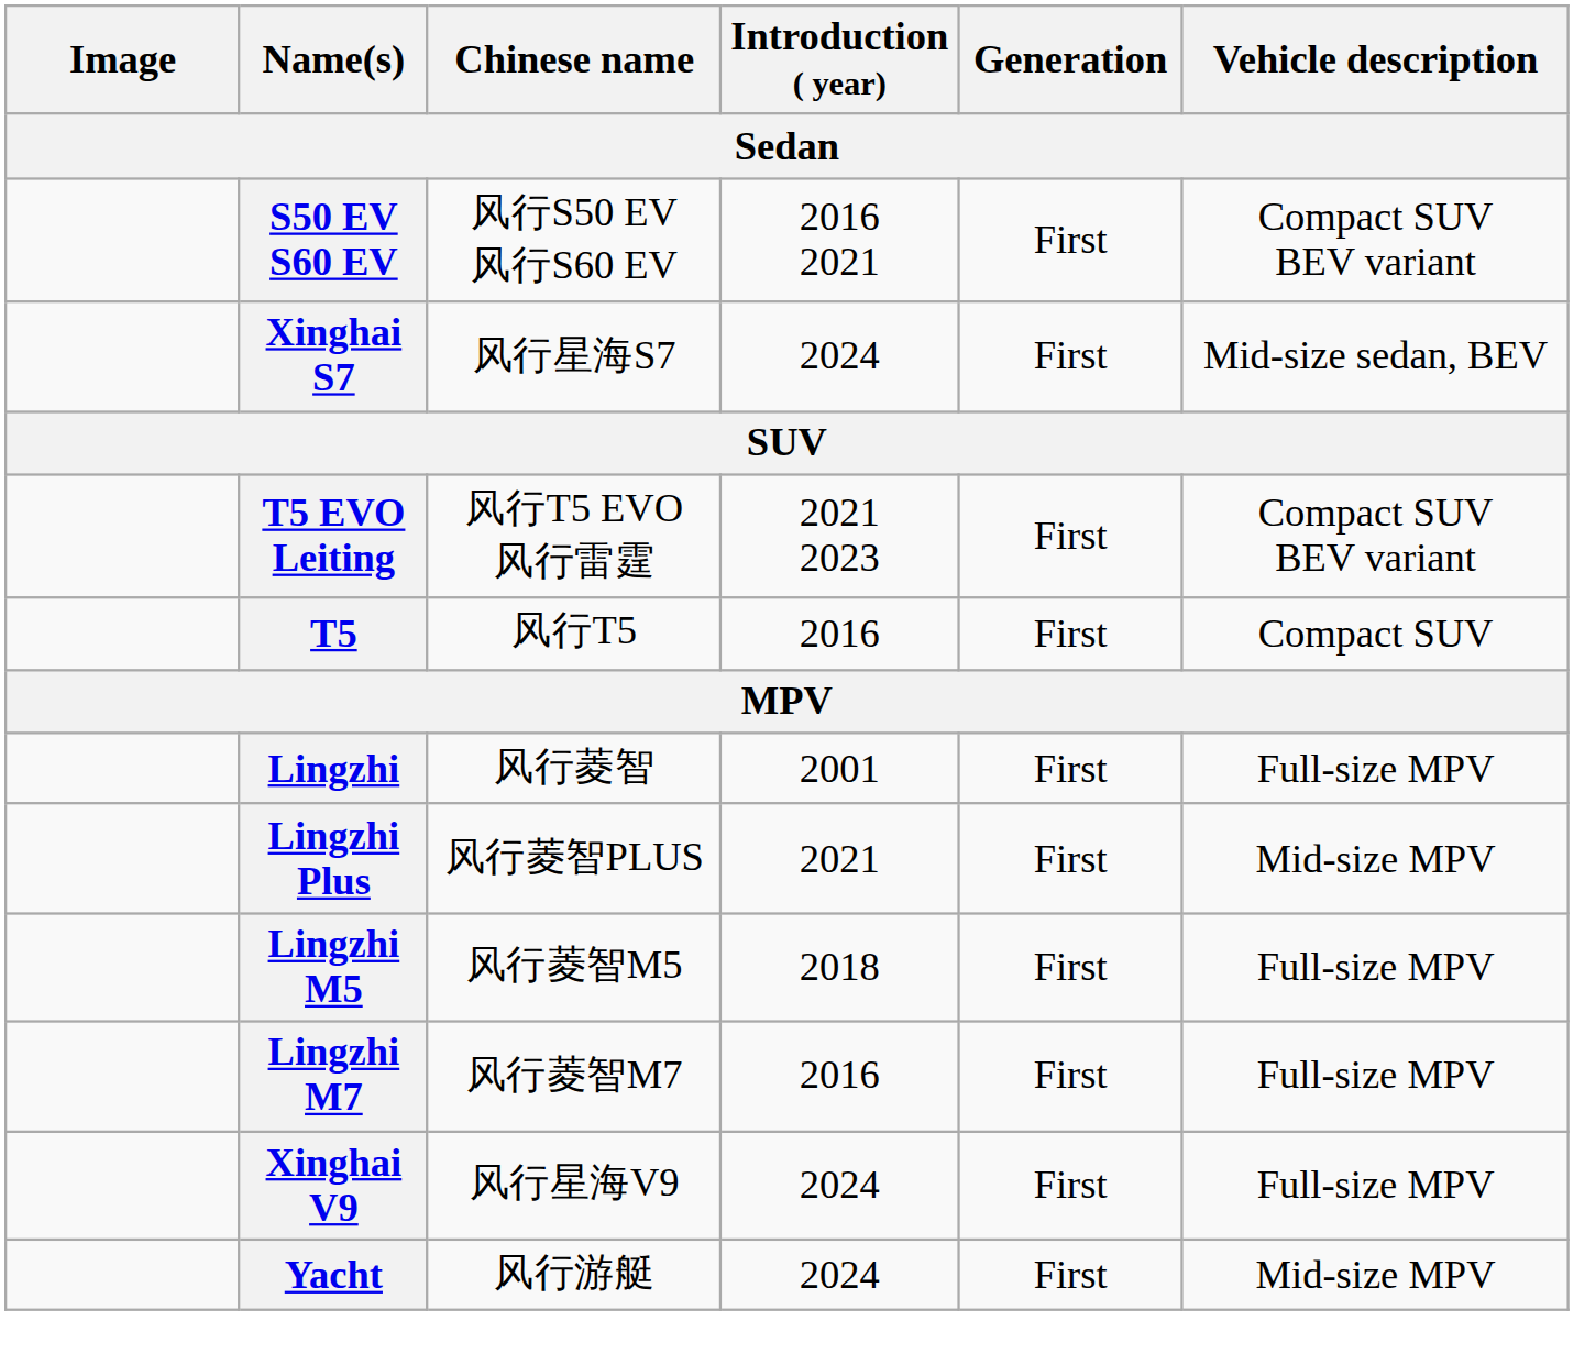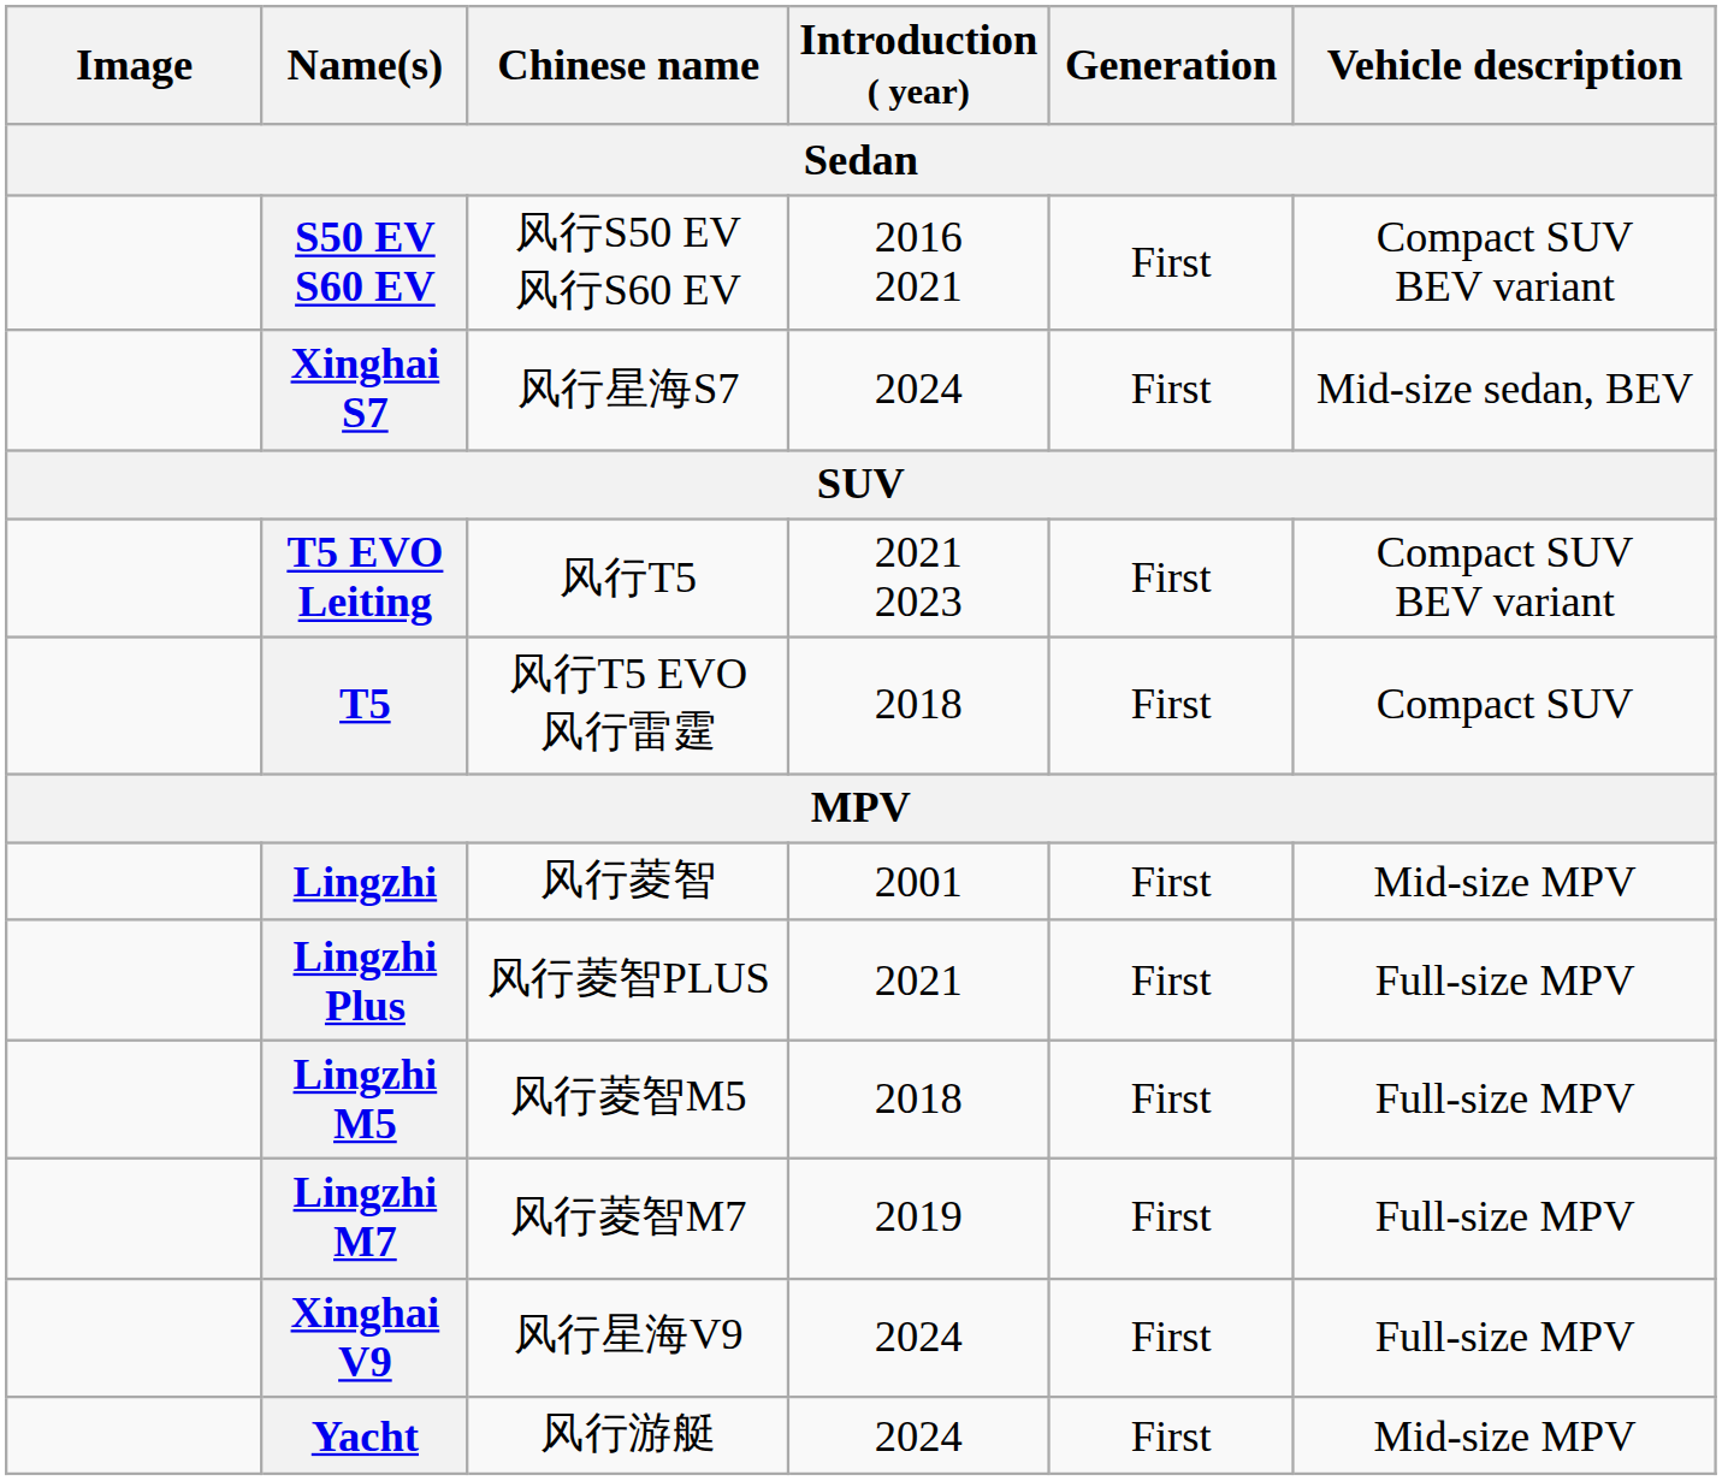T5 EVO Leiting | Chinese name: 风行T5 EVO 风行雷霆 -> 风行T5
T5 | Chinese name: 风行T5 -> 风行T5 EVO 风行雷霆
T5 | Introduction ( year): 2016 -> 2018
Lingzhi | Vehicle description: Full-size MPV -> Mid-size MPV
Lingzhi Plus | Vehicle description: Mid-size MPV -> Full-size MPV
Lingzhi M7 | Introduction ( year): 2016 -> 2019
